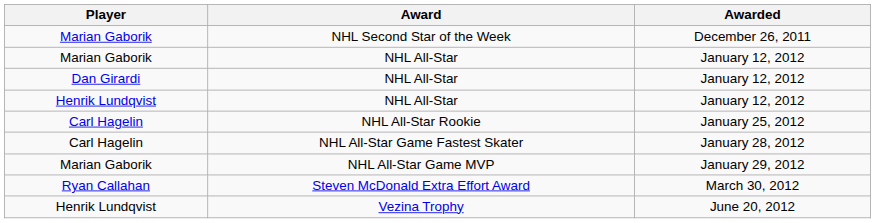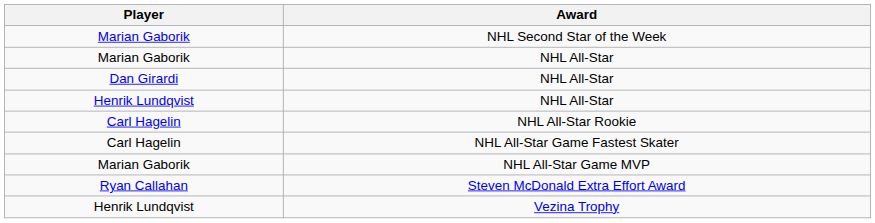- column: Awarded | December 26, 2011 | January 12, 2012 | January 12, 2012 | January 12, 2012 | January 25, 2012 | January 28, 2012 | January 29, 2012 | March 30, 2012 | June 20, 2012
